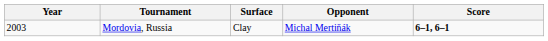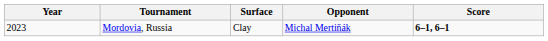Mordovia, Russia | Year: 2003 -> 2023
